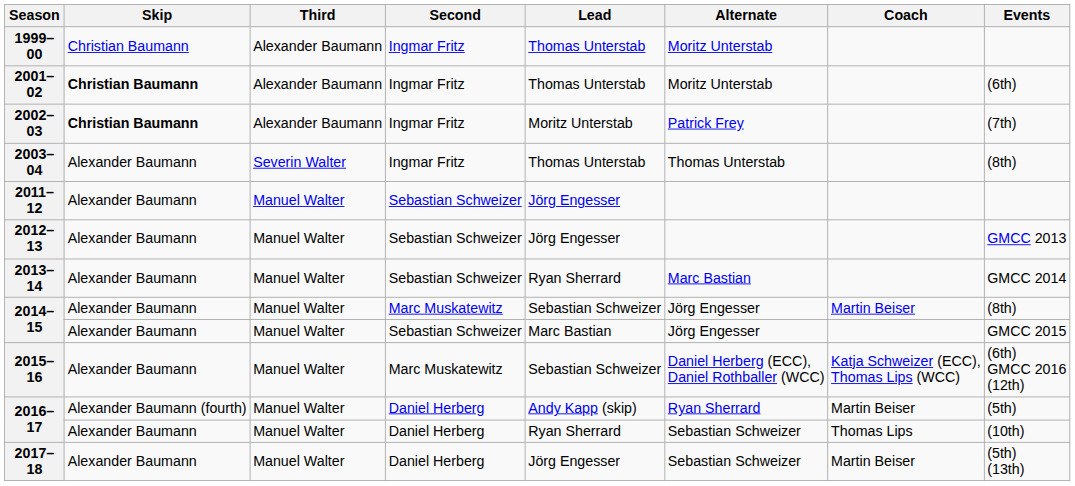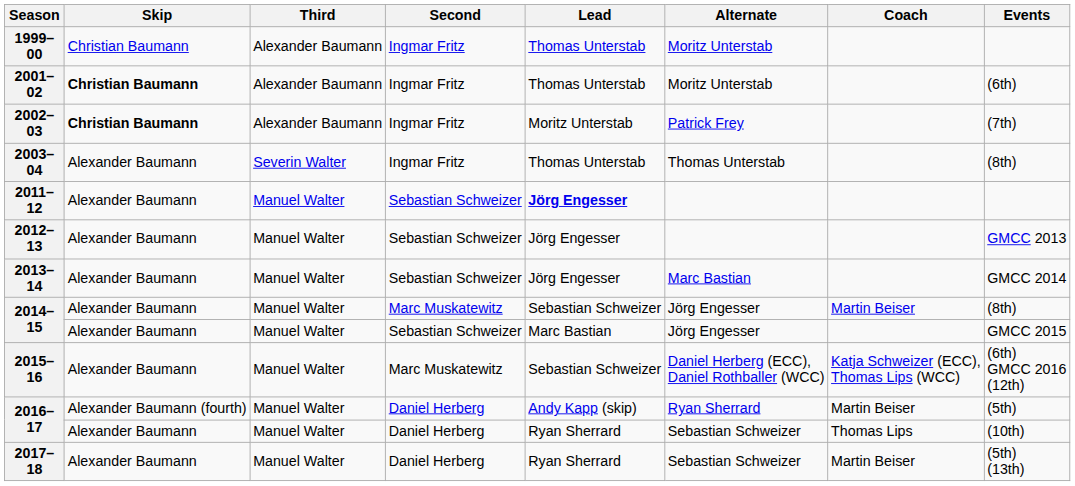2011–12 | Lead: normal -> bold
2013–14 | Lead: Ryan Sherrard -> Jörg Engesser
2017–18 | Lead: Jörg Engesser -> Ryan Sherrard
